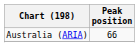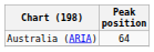Australia (ARIA) | Peak position: 66 -> 64
